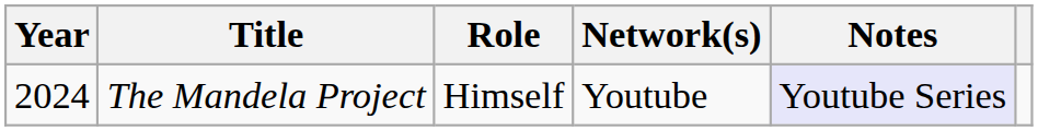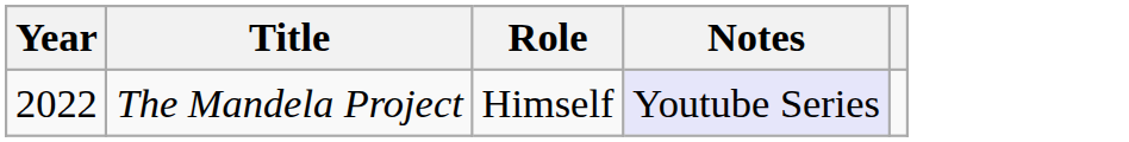- column: Network(s) | Youtube
The Mandela Project | Year: 2024 -> 2022
